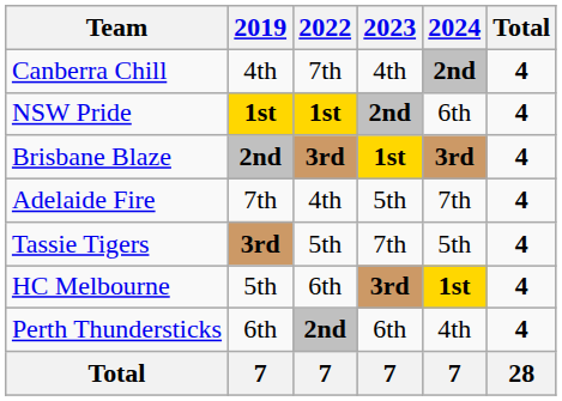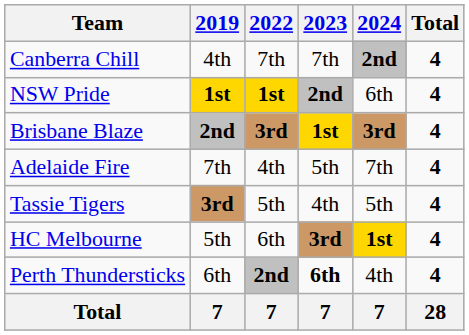Canberra Chill | 2023: 4th -> 7th
Tassie Tigers | 2023: 7th -> 4th
Perth Thundersticks | 2023: normal -> bold
